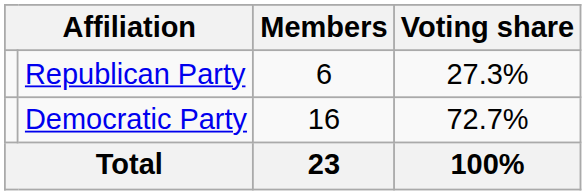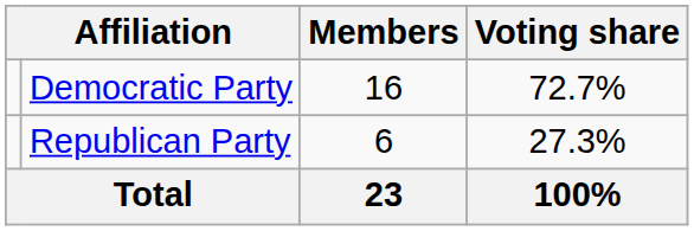rows swapped: Democratic Party <-> Republican Party
